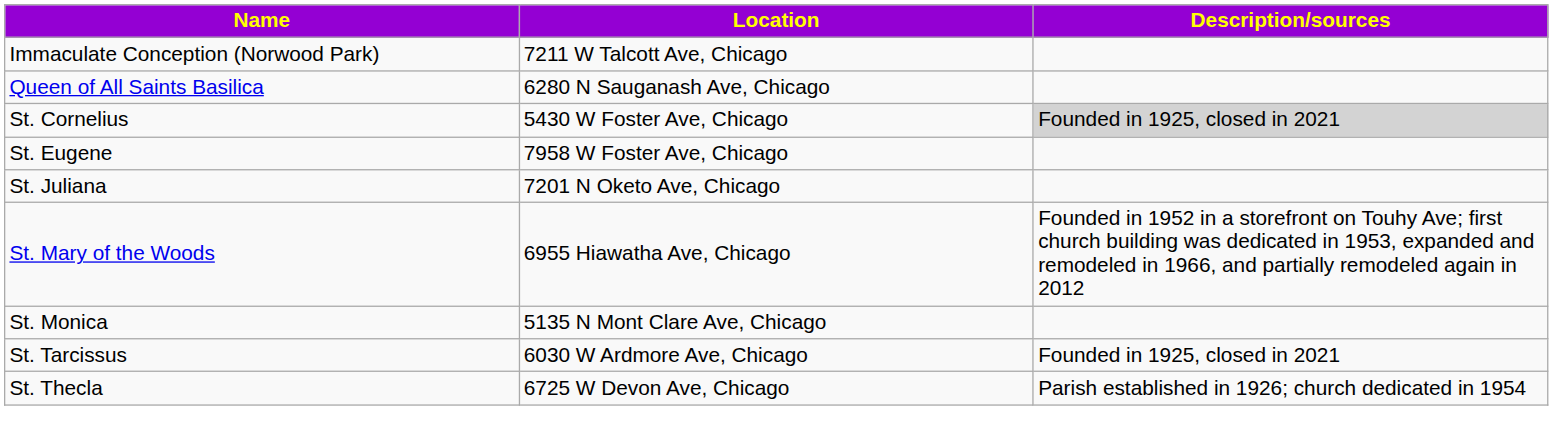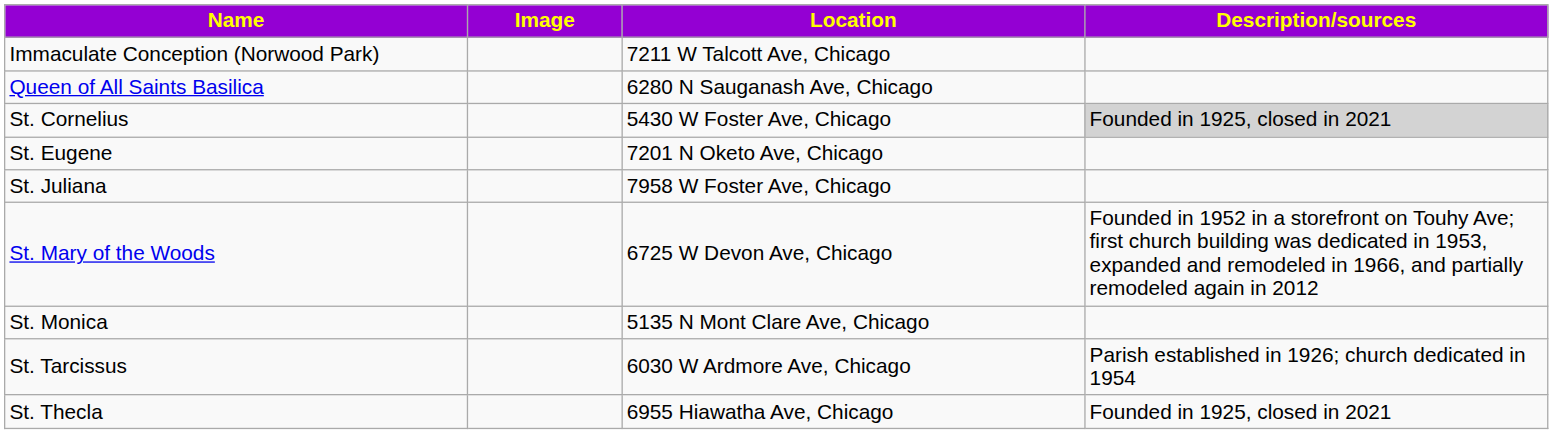+ column: Image
St. Eugene | Location: 7958 W Foster Ave, Chicago -> 7201 N Oketo Ave, Chicago
St. Juliana | Location: 7201 N Oketo Ave, Chicago -> 7958 W Foster Ave, Chicago
St. Mary of the Woods | Location: 6955 Hiawatha Ave, Chicago -> 6725 W Devon Ave, Chicago
St. Tarcissus | Description/sources: Founded in 1925, closed in 2021 -> Parish established in 1926; church dedicated in 1954
St. Thecla | Location: 6725 W Devon Ave, Chicago -> 6955 Hiawatha Ave, Chicago
St. Thecla | Description/sources: Parish established in 1926; church dedicated in 1954 -> Founded in 1925, closed in 2021
